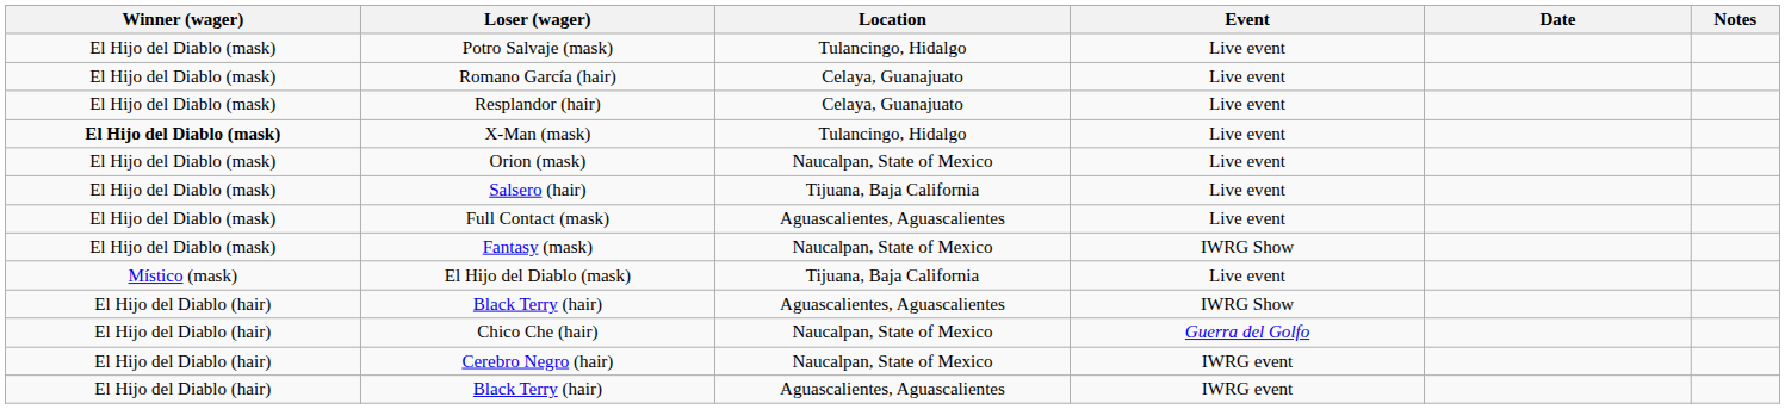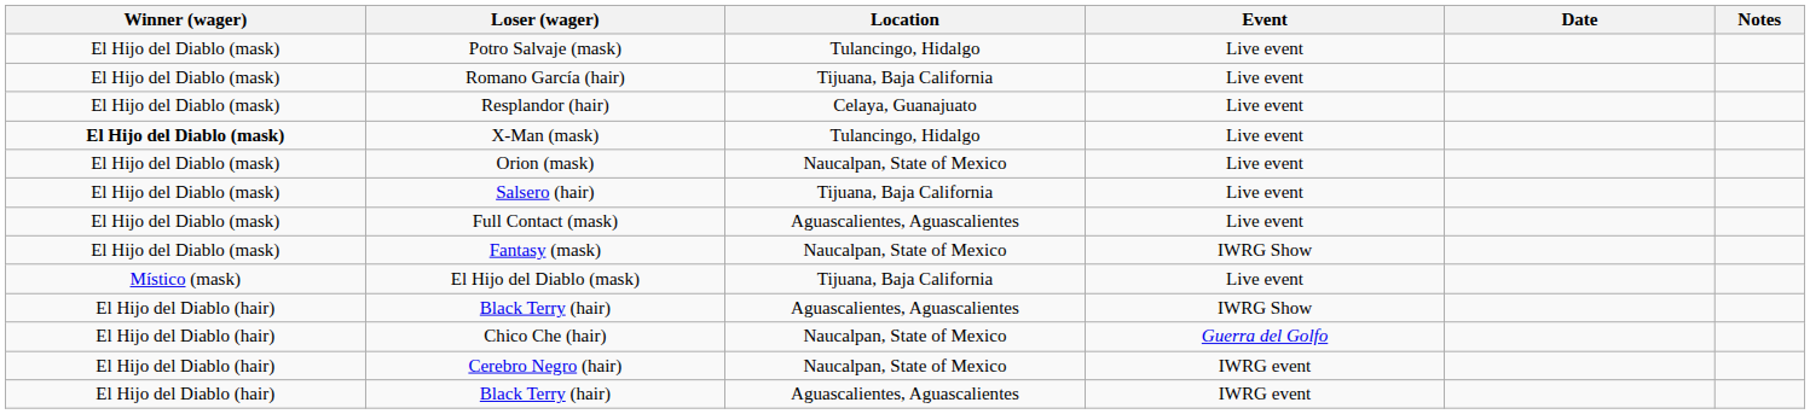Romano García (hair) | Location: Celaya, Guanajuato -> Tijuana, Baja California
